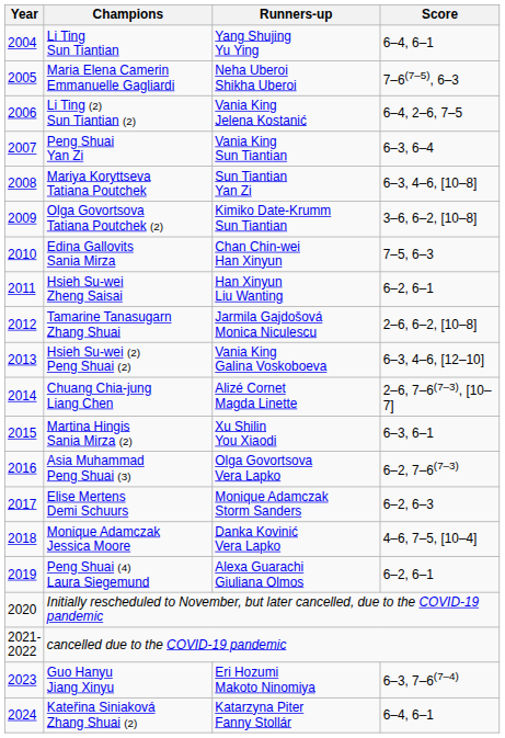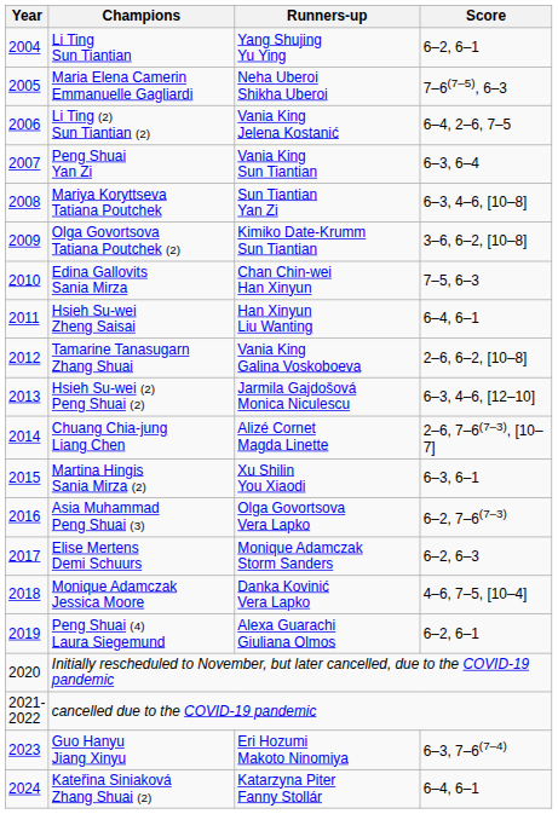Li Ting Sun Tiantian | Score: 6–4, 6–1 -> 6–2, 6–1
Hsieh Su-wei Zheng Saisai | Score: 6–2, 6–1 -> 6–4, 6–1
Tamarine Tanasugarn Zhang Shuai | Runners-up: Jarmila Gajdošová Monica Niculescu -> Vania King Galina Voskoboeva
Hsieh Su-wei (2) Peng Shuai (2) | Runners-up: Vania King Galina Voskoboeva -> Jarmila Gajdošová Monica Niculescu
